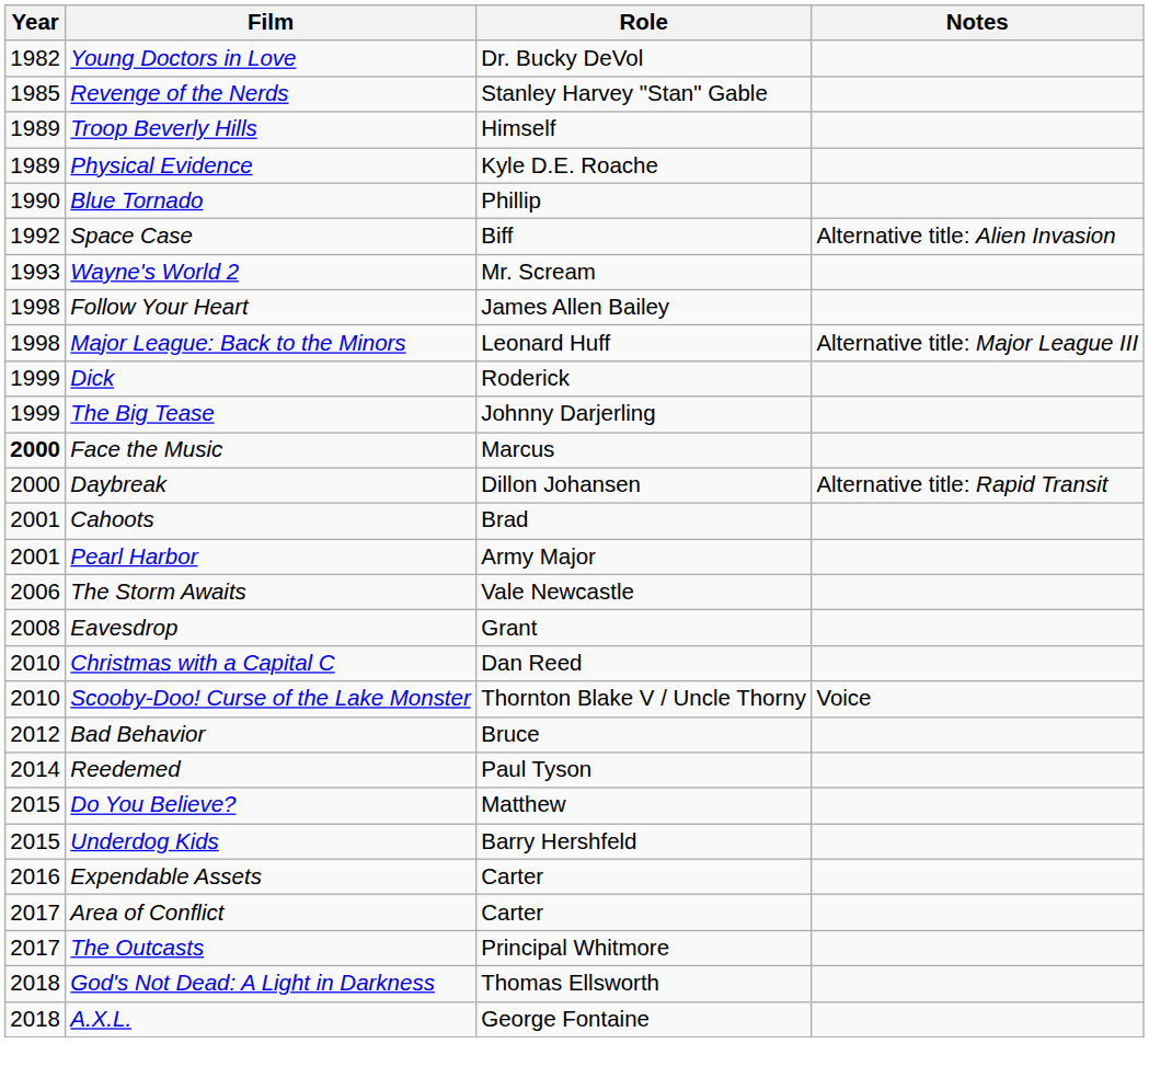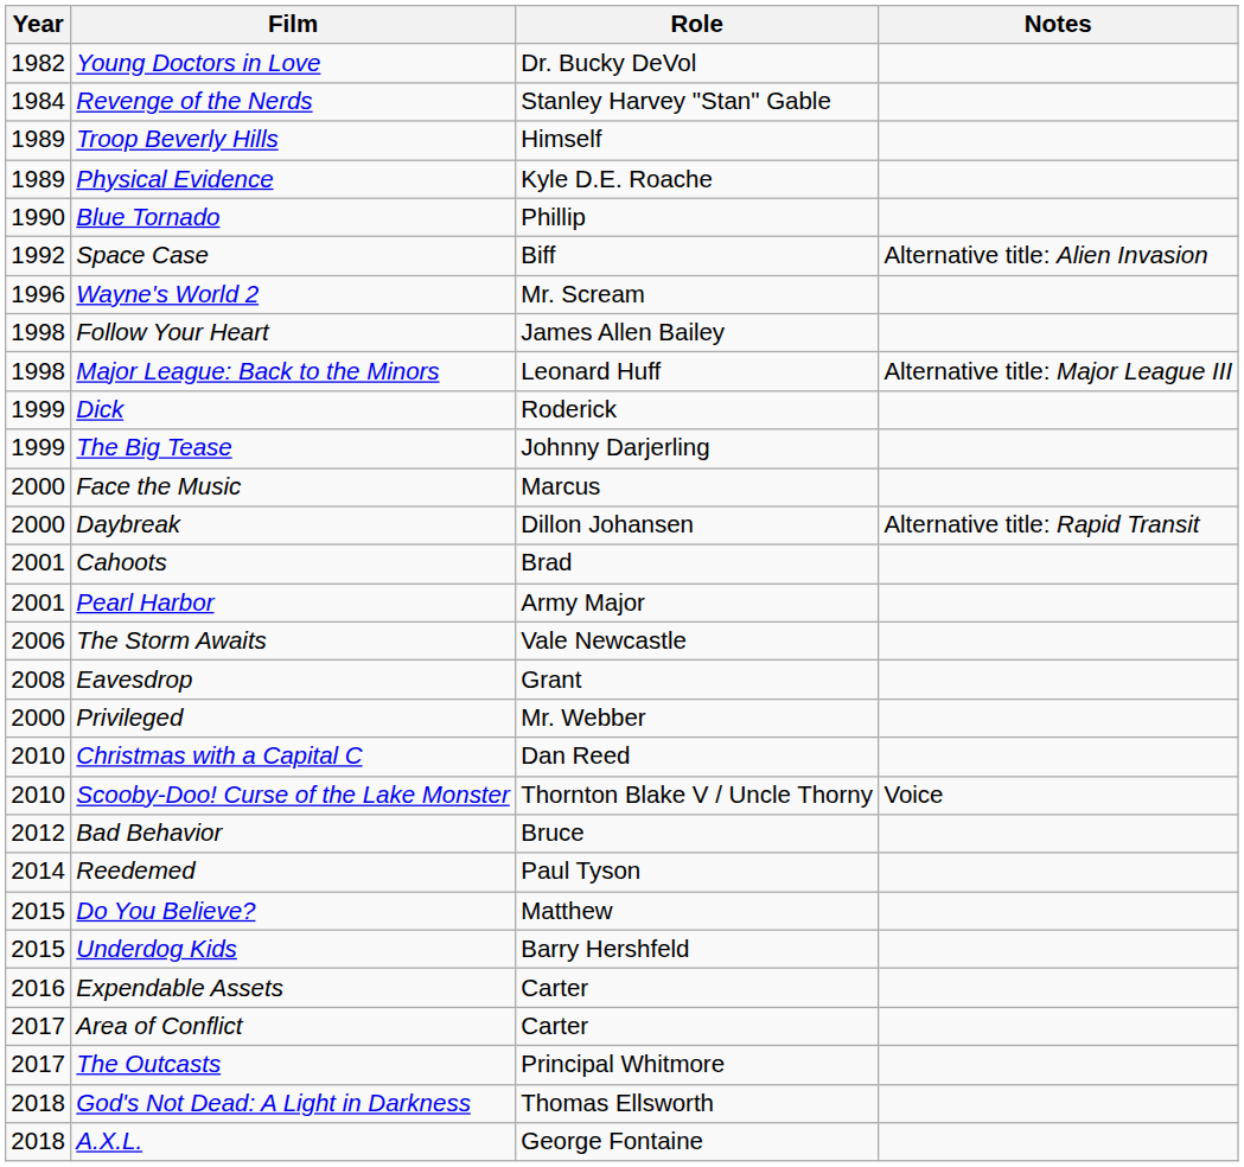Revenge of the Nerds | Year: 1985 -> 1984
Wayne's World 2 | Year: 1993 -> 1996
Face the Music | Year: bold -> normal
+ row: 2000 | Privileged | Mr. Webber
